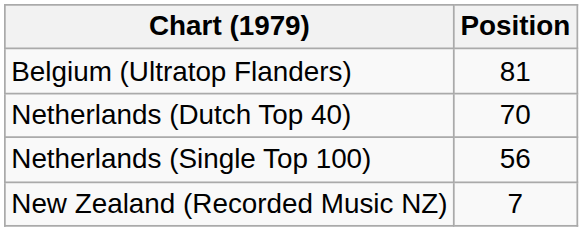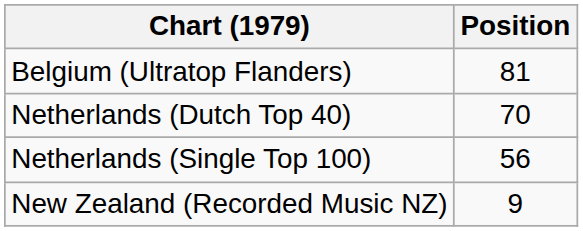New Zealand (Recorded Music NZ) | Position: 7 -> 9
